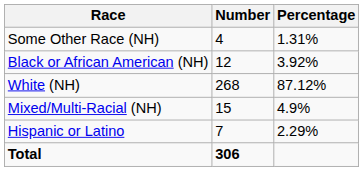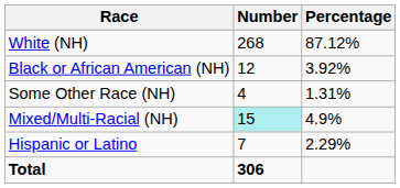rows swapped: White (NH) <-> Some Other Race (NH)
Mixed/Multi-Racial (NH) | Number: no background -> paleturquoise background
